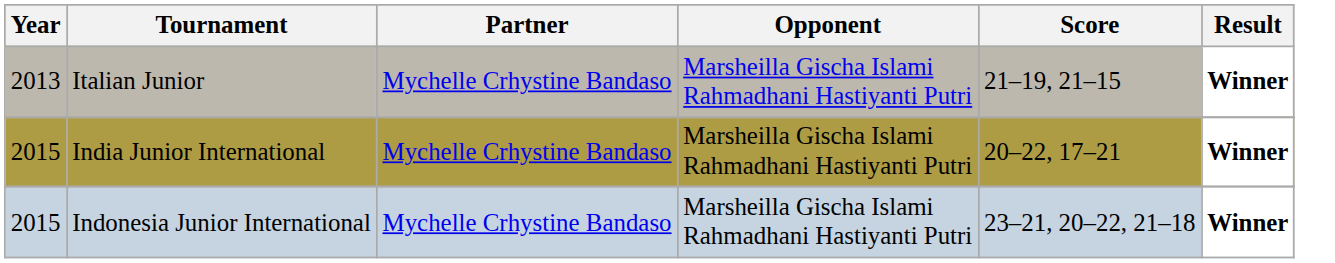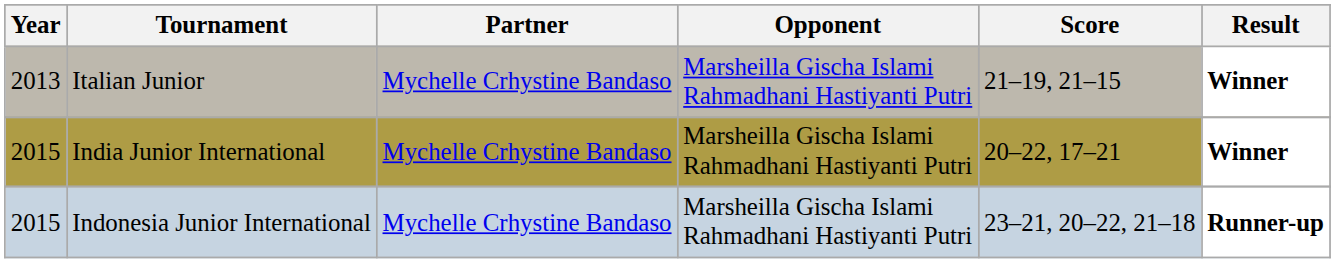Indonesia Junior International | Result: Winner -> Runner-up
